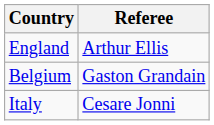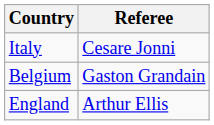rows swapped: England <-> Italy
